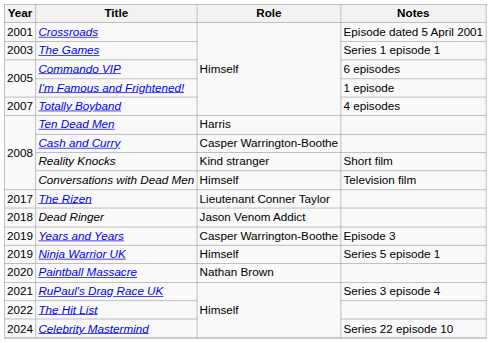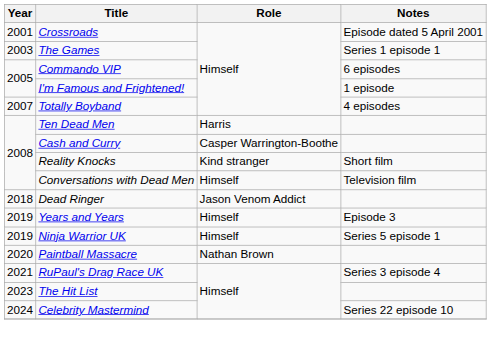- row: 2017 | The Rizen | Lieutenant Conner Taylor
Years and Years | Role: Casper Warrington-Boothe -> Himself
The Hit List | Year: 2022 -> 2023
